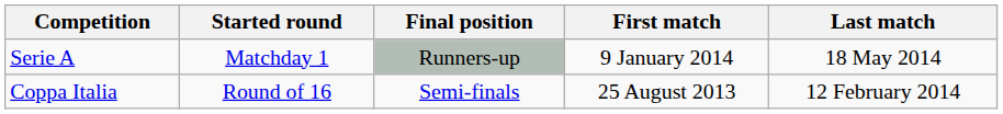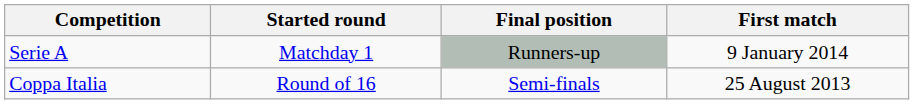- column: Last match | 18 May 2014 | 12 February 2014
